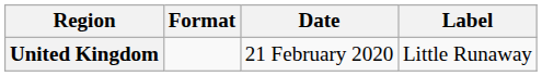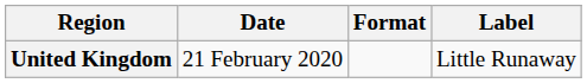columns swapped: Date <-> Format
